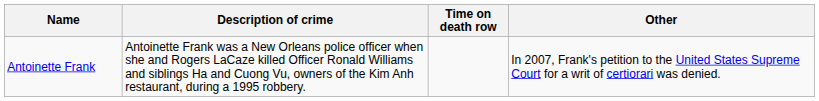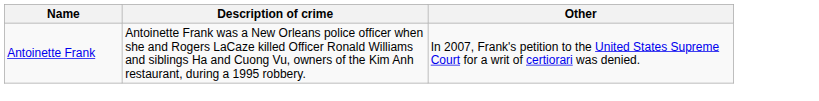- column: Time on death row
